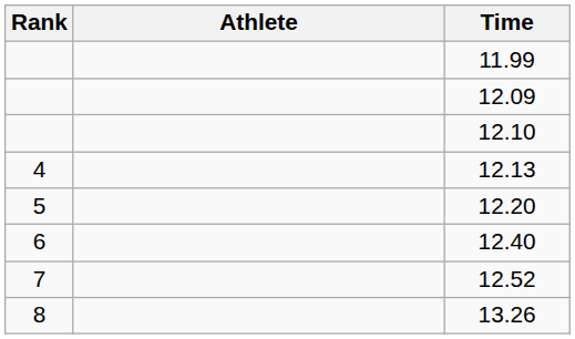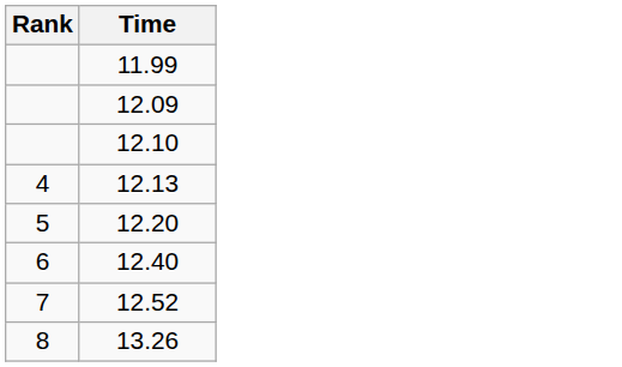- column: Athlete
